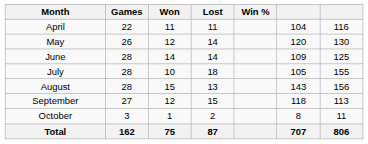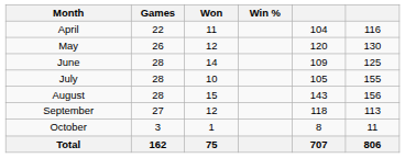- column: Lost | 11 | 14 | 14 | 18 | 13 | 15 | 2 | 87
